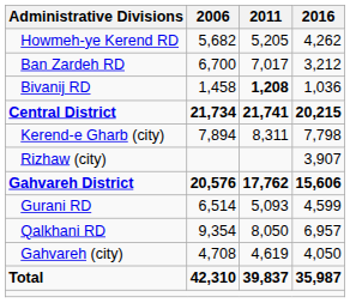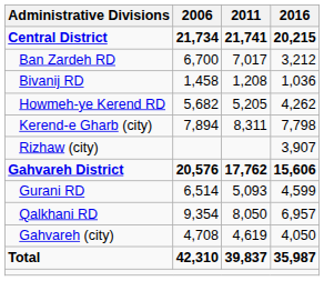rows swapped: Central District <-> Howmeh-ye Kerend RD
Bivanij RD | 2011: bold -> normal
